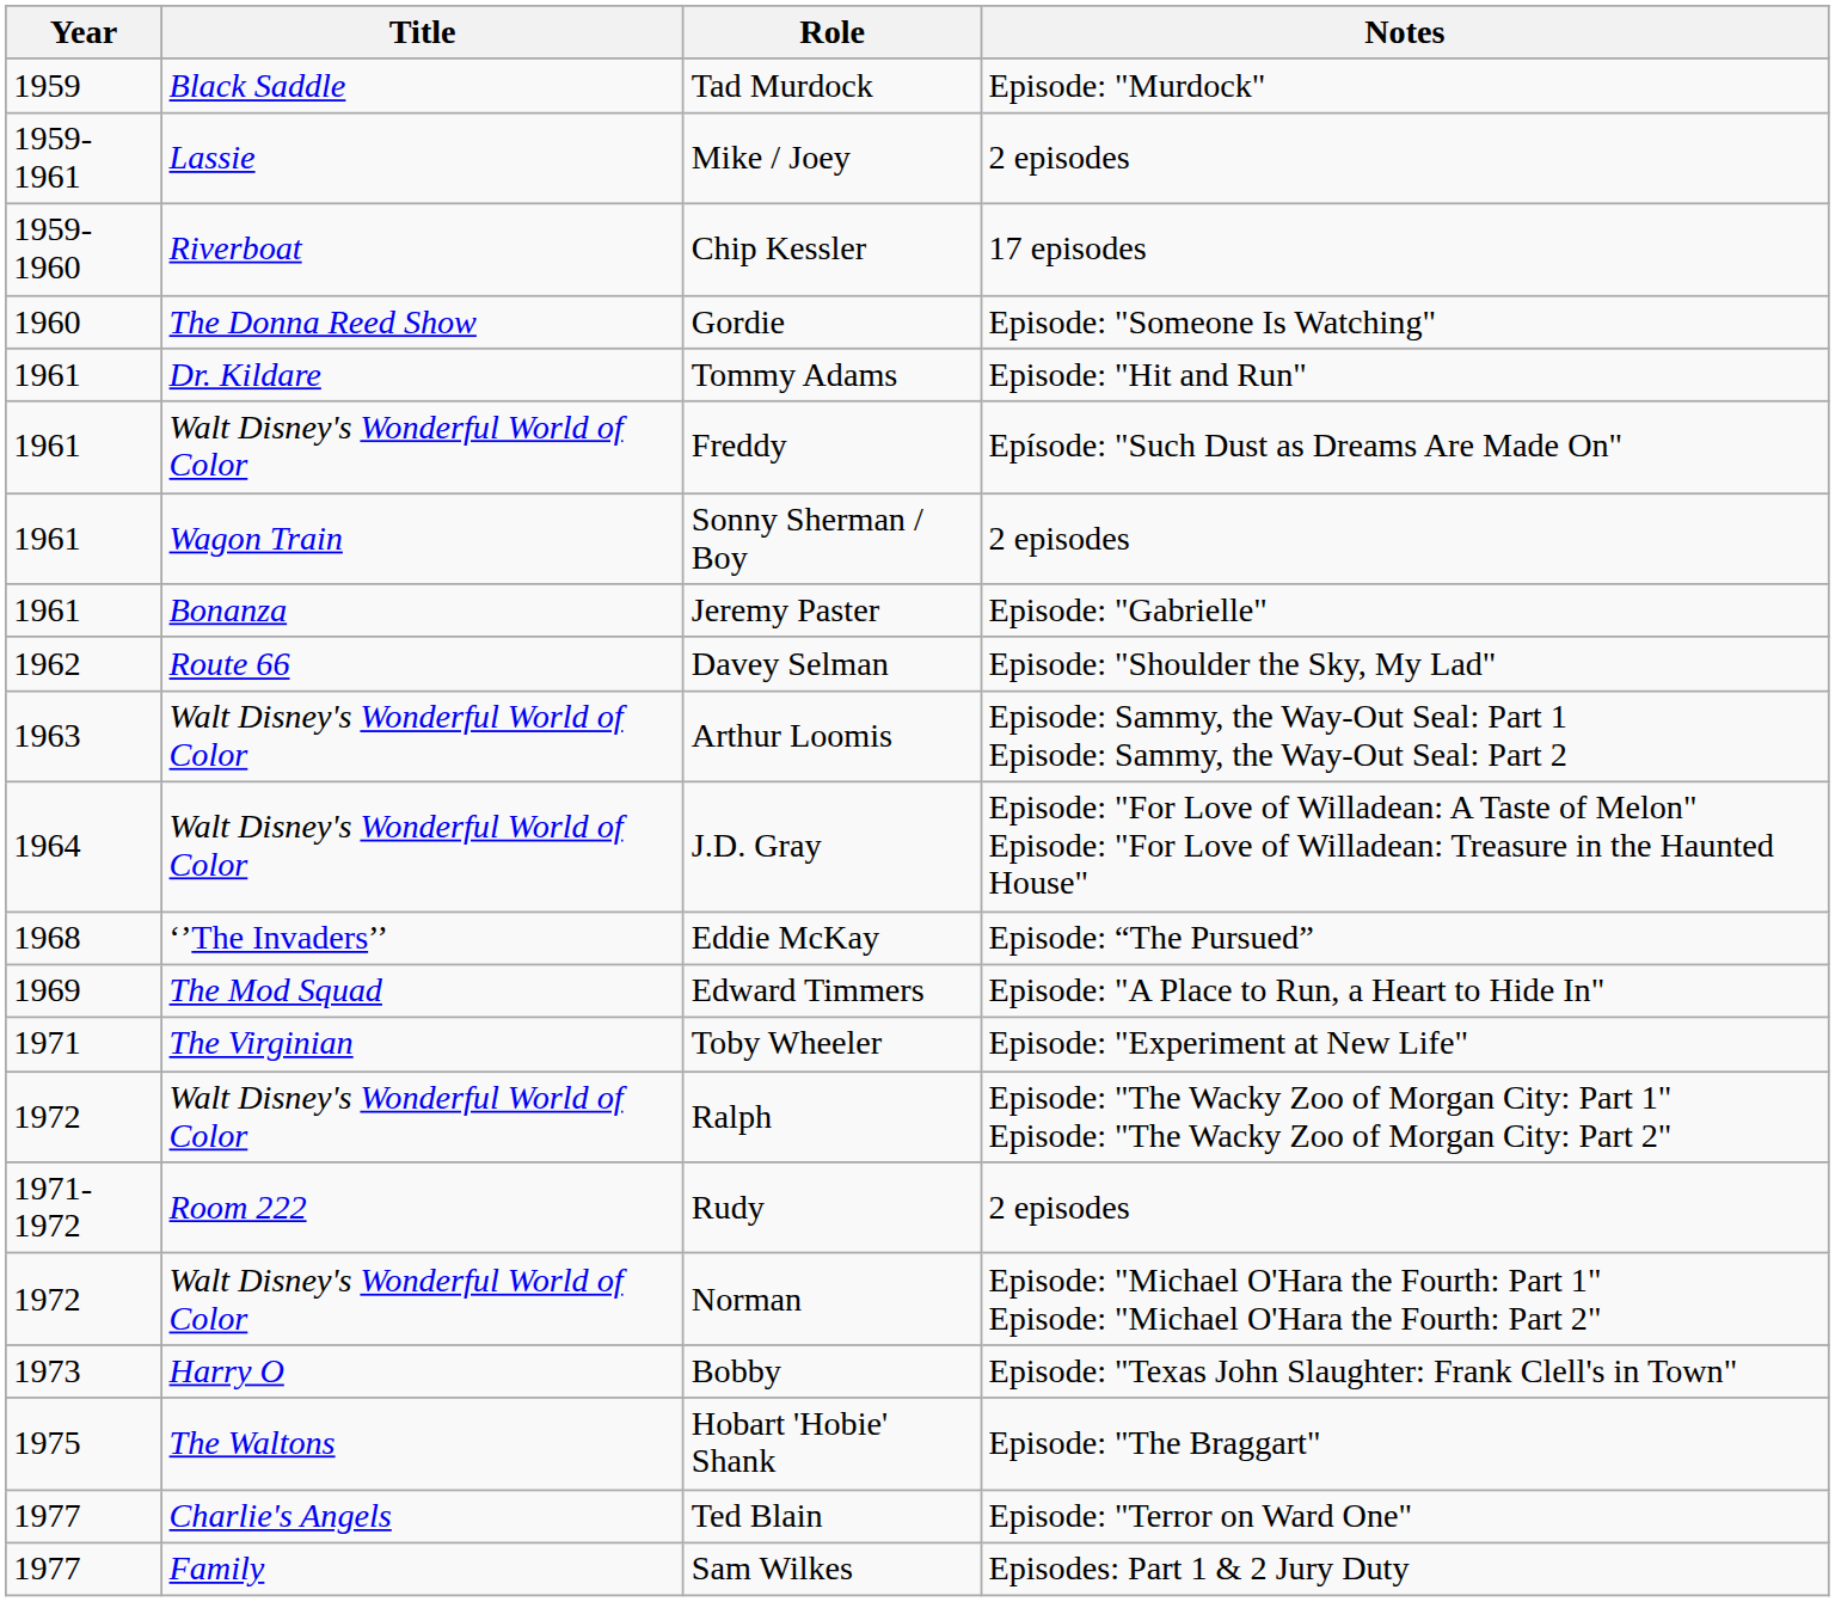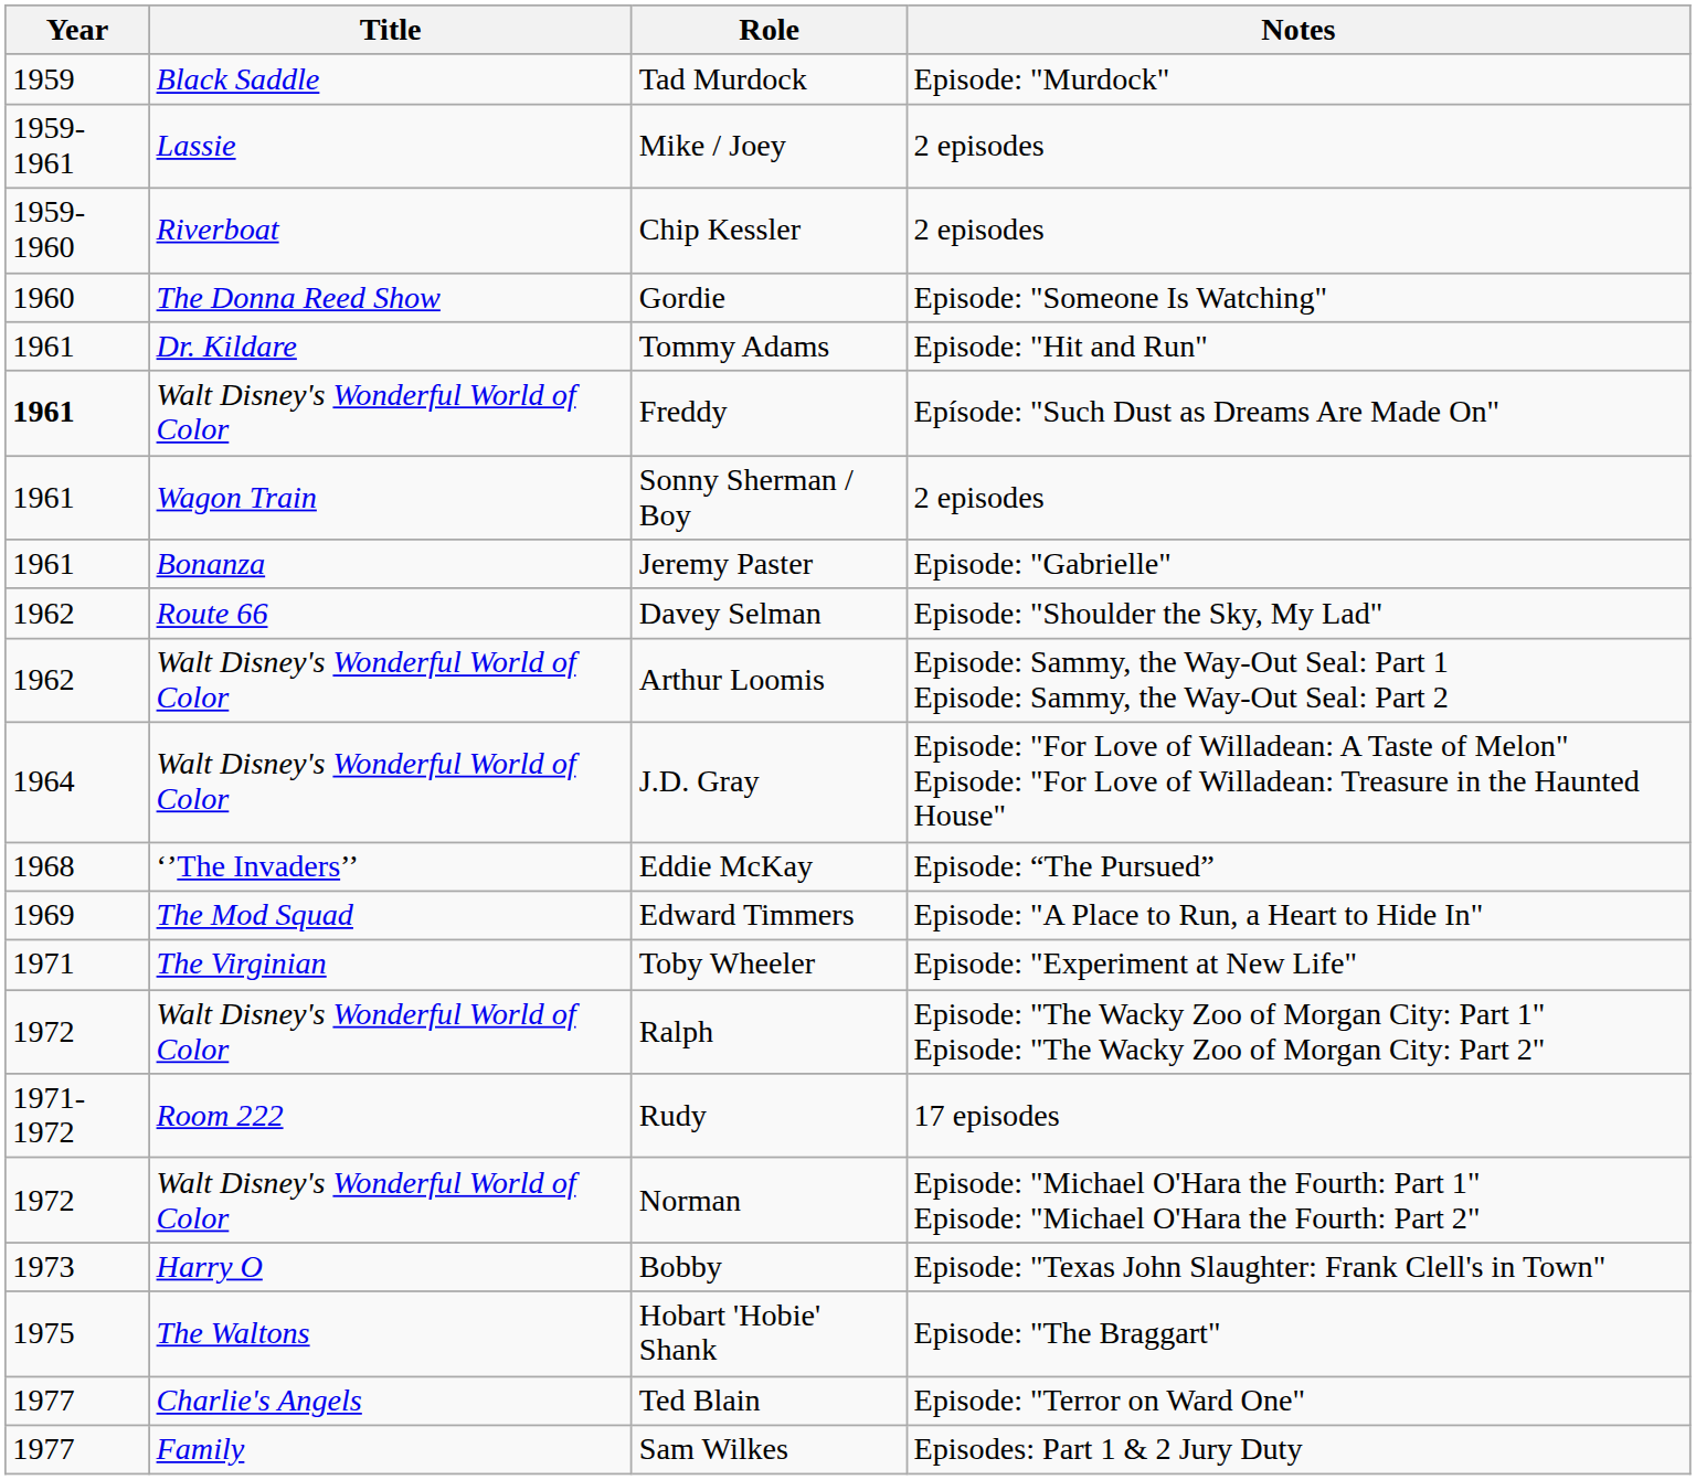Chip Kessler | Notes: 17 episodes -> 2 episodes
Freddy | Year: normal -> bold
Arthur Loomis | Year: 1963 -> 1962
Rudy | Notes: 2 episodes -> 17 episodes
